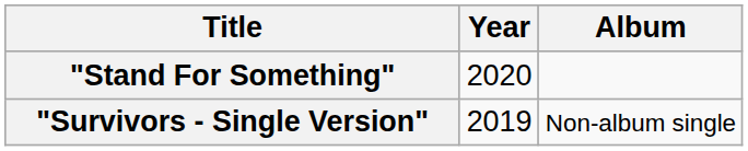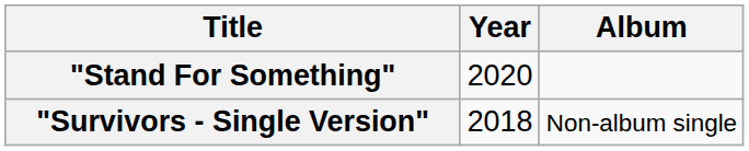"Survivors - Single Version" | Year: 2019 -> 2018
